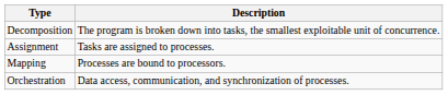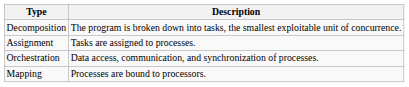rows swapped: Orchestration <-> Mapping
